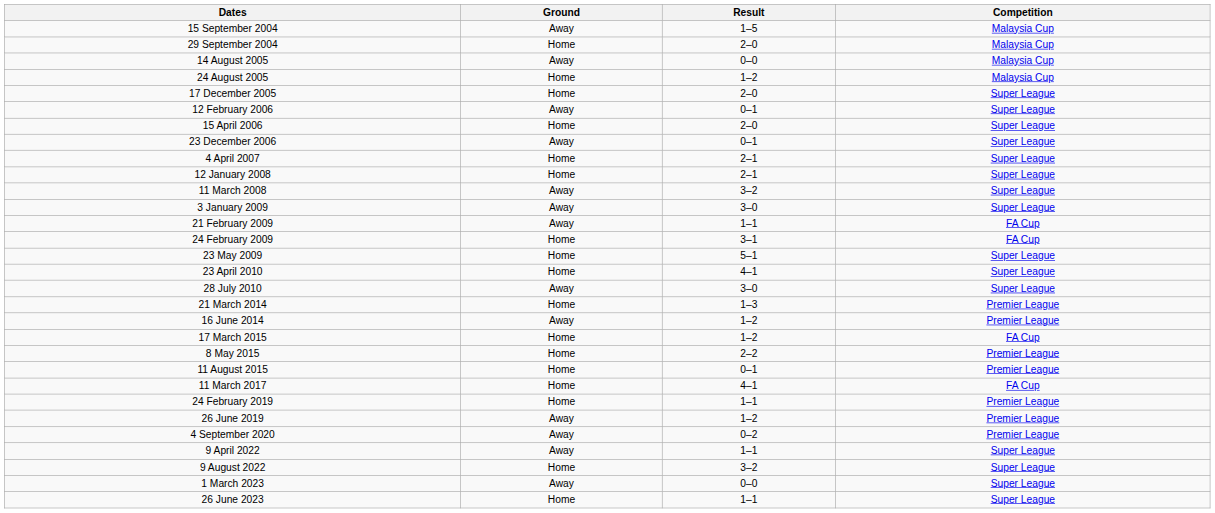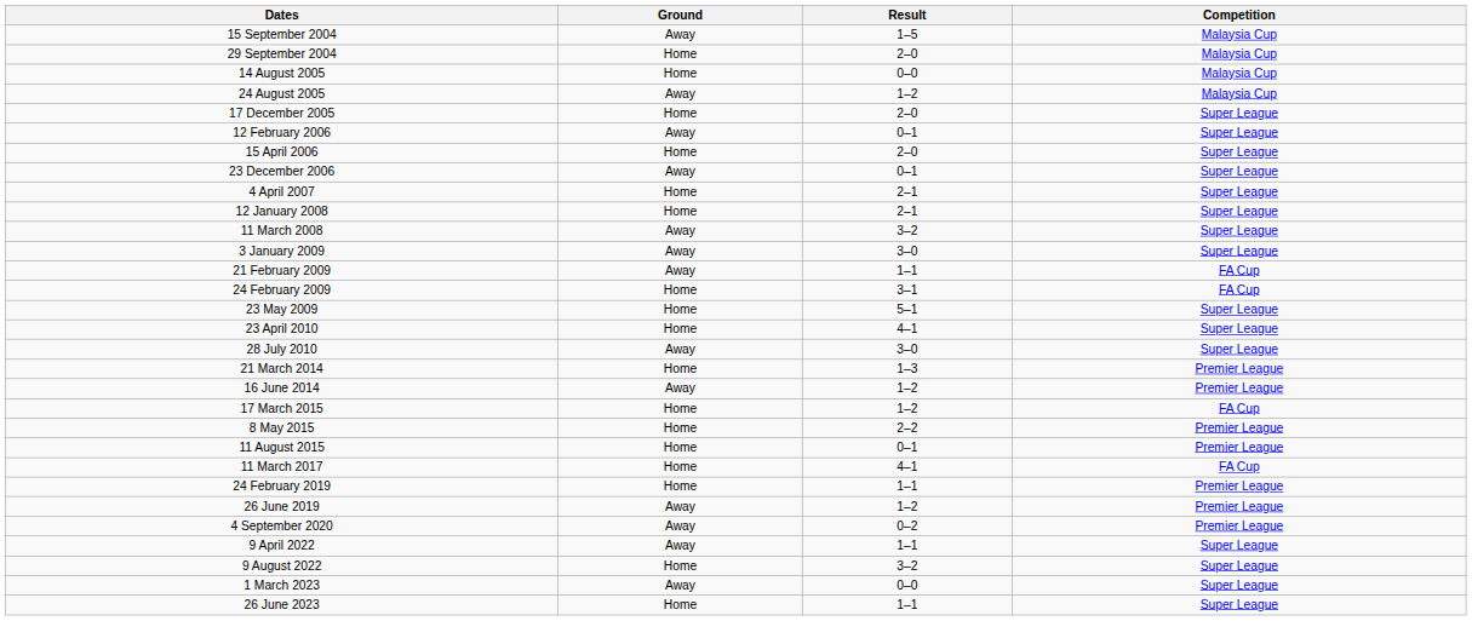14 August 2005 | Ground: Away -> Home
24 August 2005 | Ground: Home -> Away
